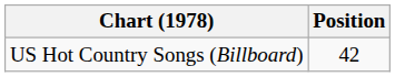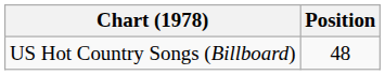US Hot Country Songs (Billboard) | Position: 42 -> 48
